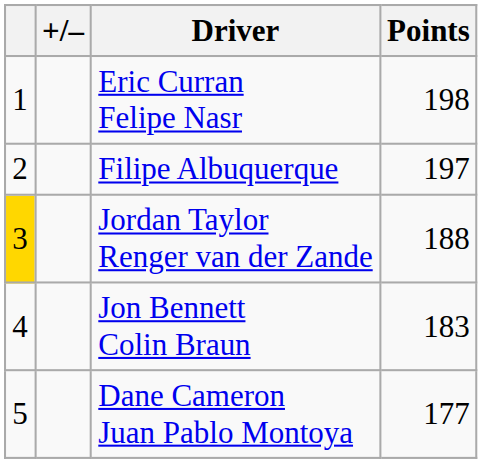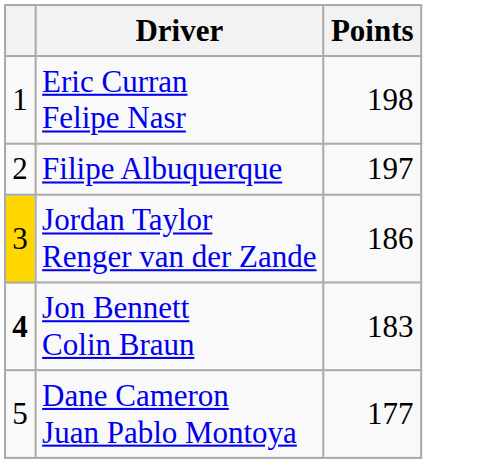- column: +/–
Jordan Taylor Renger van der Zande | Points: 188 -> 186
Jon Bennett Colin Braun | column 1: normal -> bold
